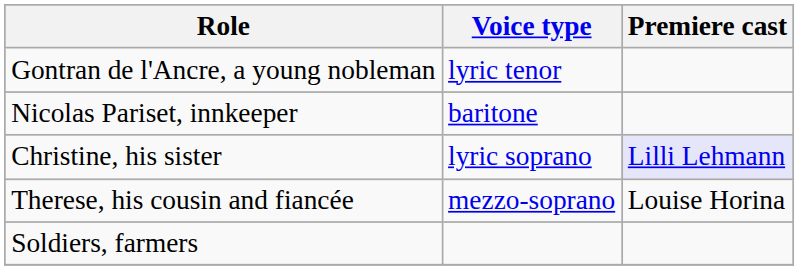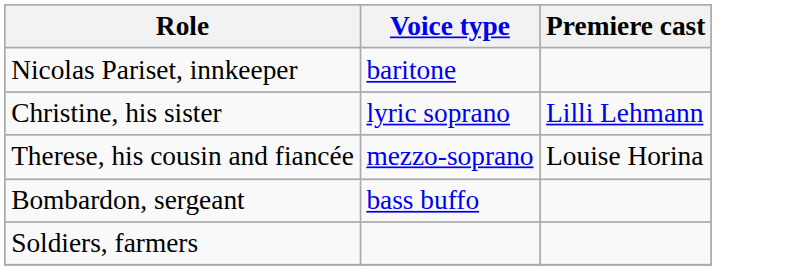- row: Gontran de l'Ancre, a young nobleman | lyric tenor
Christine, his sister | Premiere cast: lavender background -> no background
+ row: Bombardon, sergeant | bass buffo
